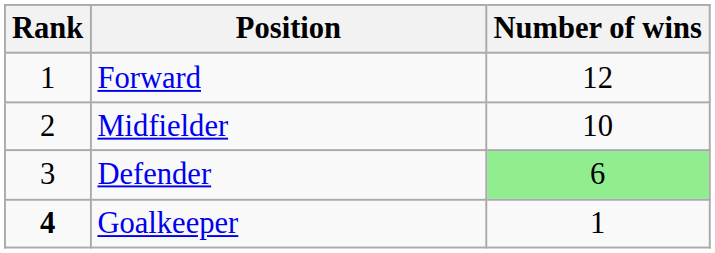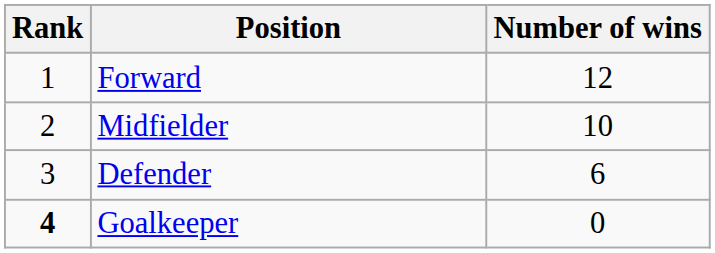Defender | Number of wins: lightgreen background -> no background
Goalkeeper | Number of wins: 1 -> 0
